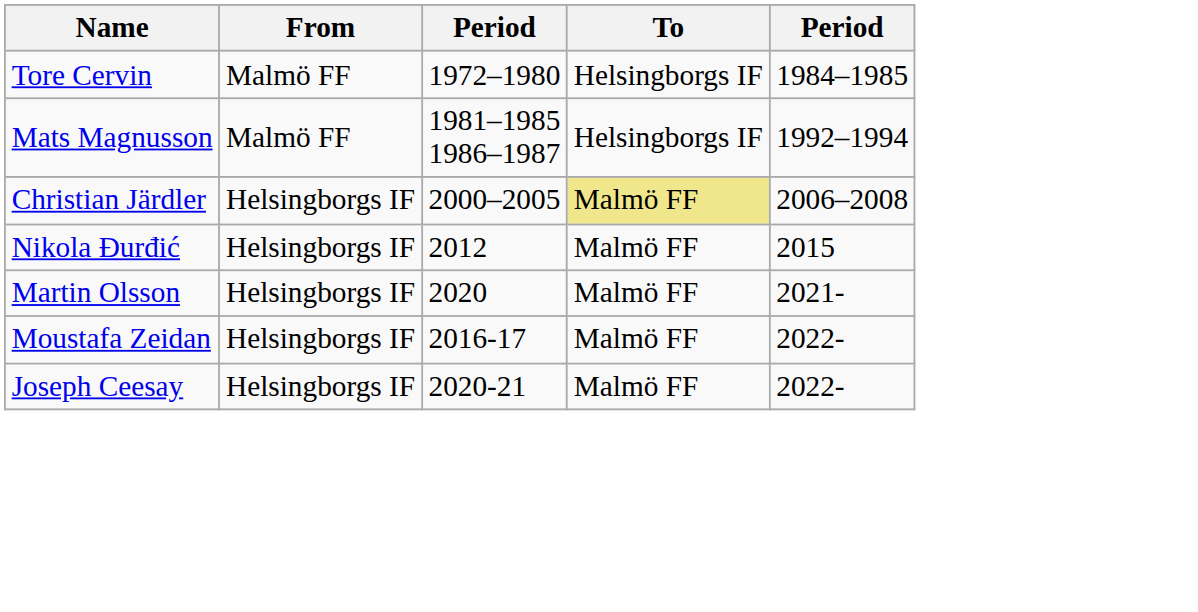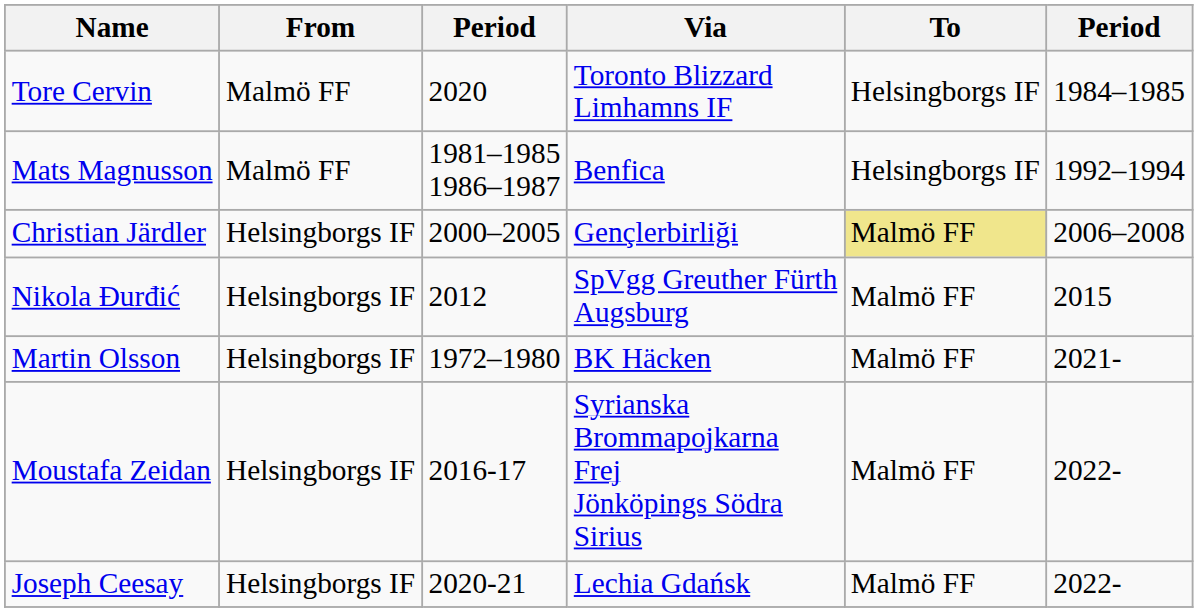+ column: Via | Toronto Blizzard Limhamns IF | Benfica | Gençlerbirliği | SpVgg Greuther Fürth Augsburg | BK Häcken | Syrianska Brommapojkarna Frej Jönköpings Södra Sirius | Lechia Gdańsk
Tore Cervin | column 3: 1972–1980 -> 2020
Martin Olsson | column 3: 2020 -> 1972–1980
